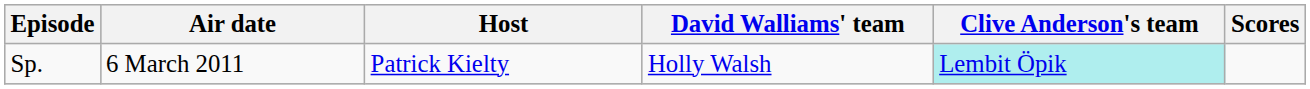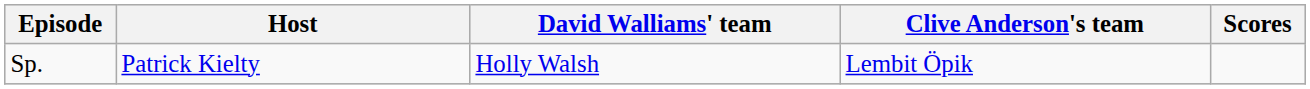- column: Air date | 6 March 2011
Sp. | Clive Anderson's team: paleturquoise background -> no background
